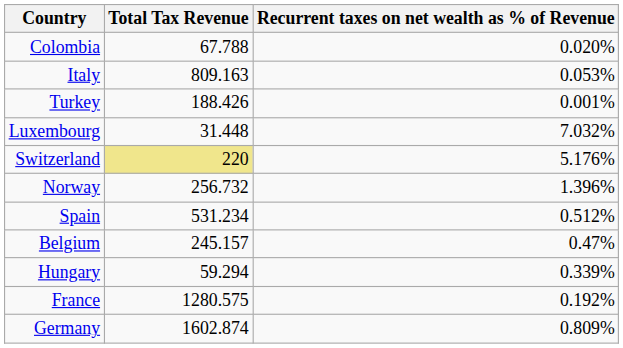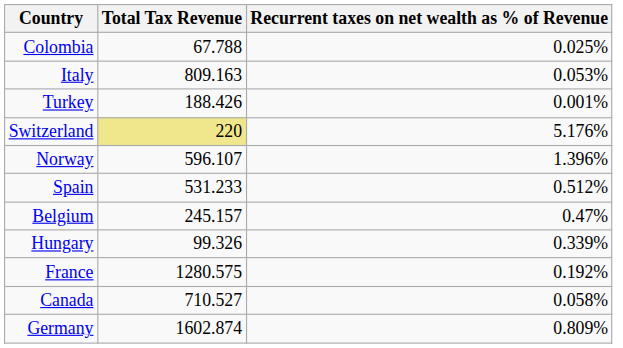Colombia | Recurrent taxes on net wealth as % of Revenue: 0.020% -> 0.025%
- row: Luxembourg | 31.448 | 7.032%
Norway | Total Tax Revenue: 256.732 -> 596.107
Spain | Total Tax Revenue: 531.234 -> 531.233
Hungary | Total Tax Revenue: 59.294 -> 99.326
+ row: Canada | 710.527 | 0.058%
